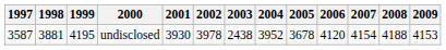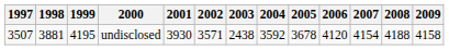undisclosed | 1997: 3587 -> 3507
undisclosed | 2002: 3978 -> 3571
undisclosed | 2004: 3952 -> 3592
undisclosed | 2009: 4153 -> 4158
